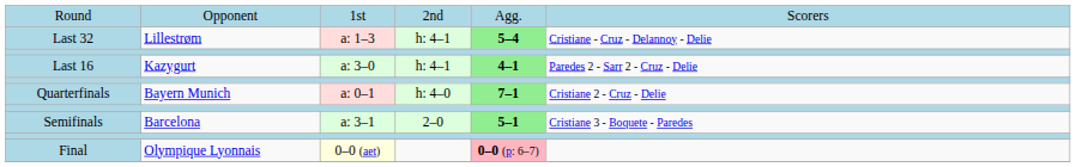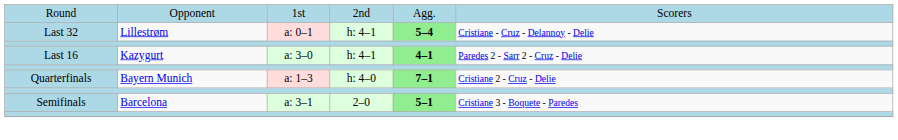Last 32 | column 3: a: 1–3 -> a: 0–1
Quarterfinals | column 3: a: 0–1 -> a: 1–3
- row: Final | Olympique Lyonnais | 0–0 (aet) | 0–0 (p: 6–7)
